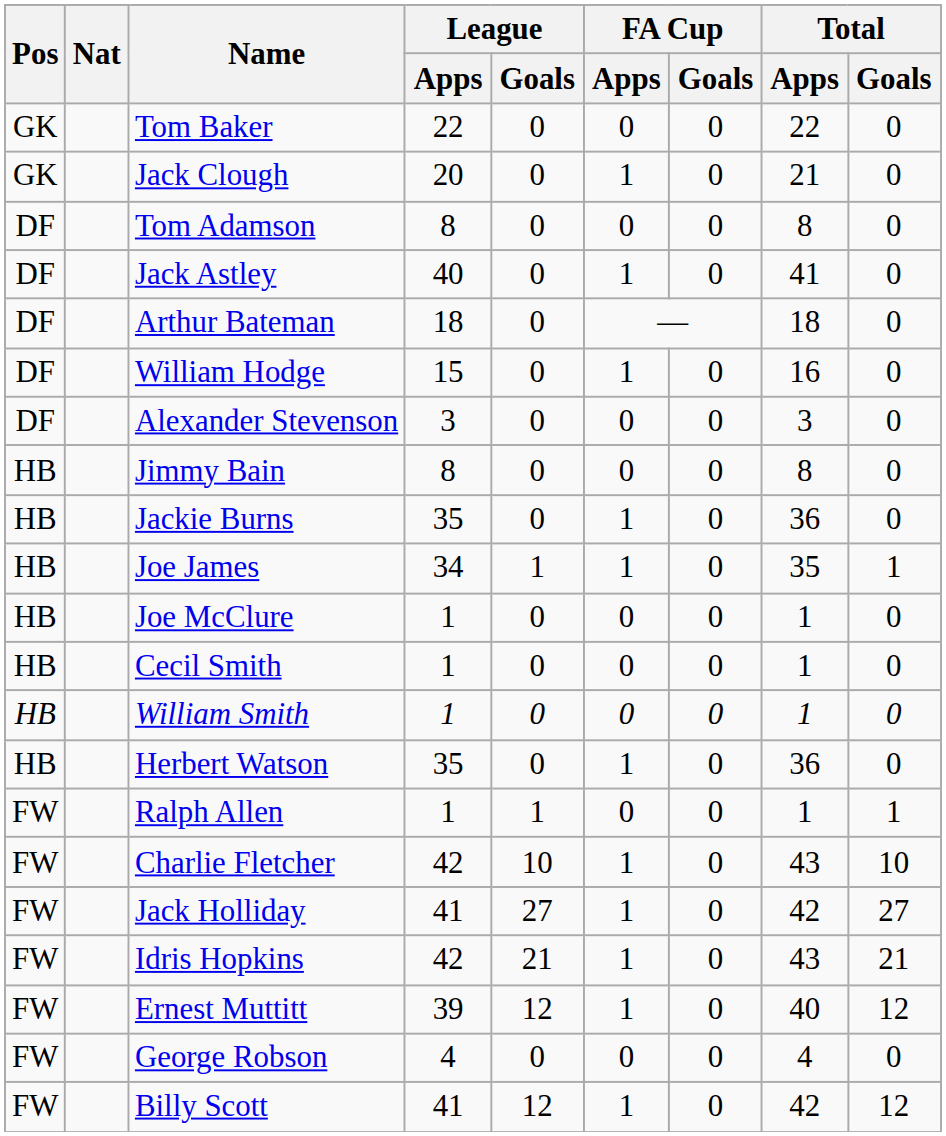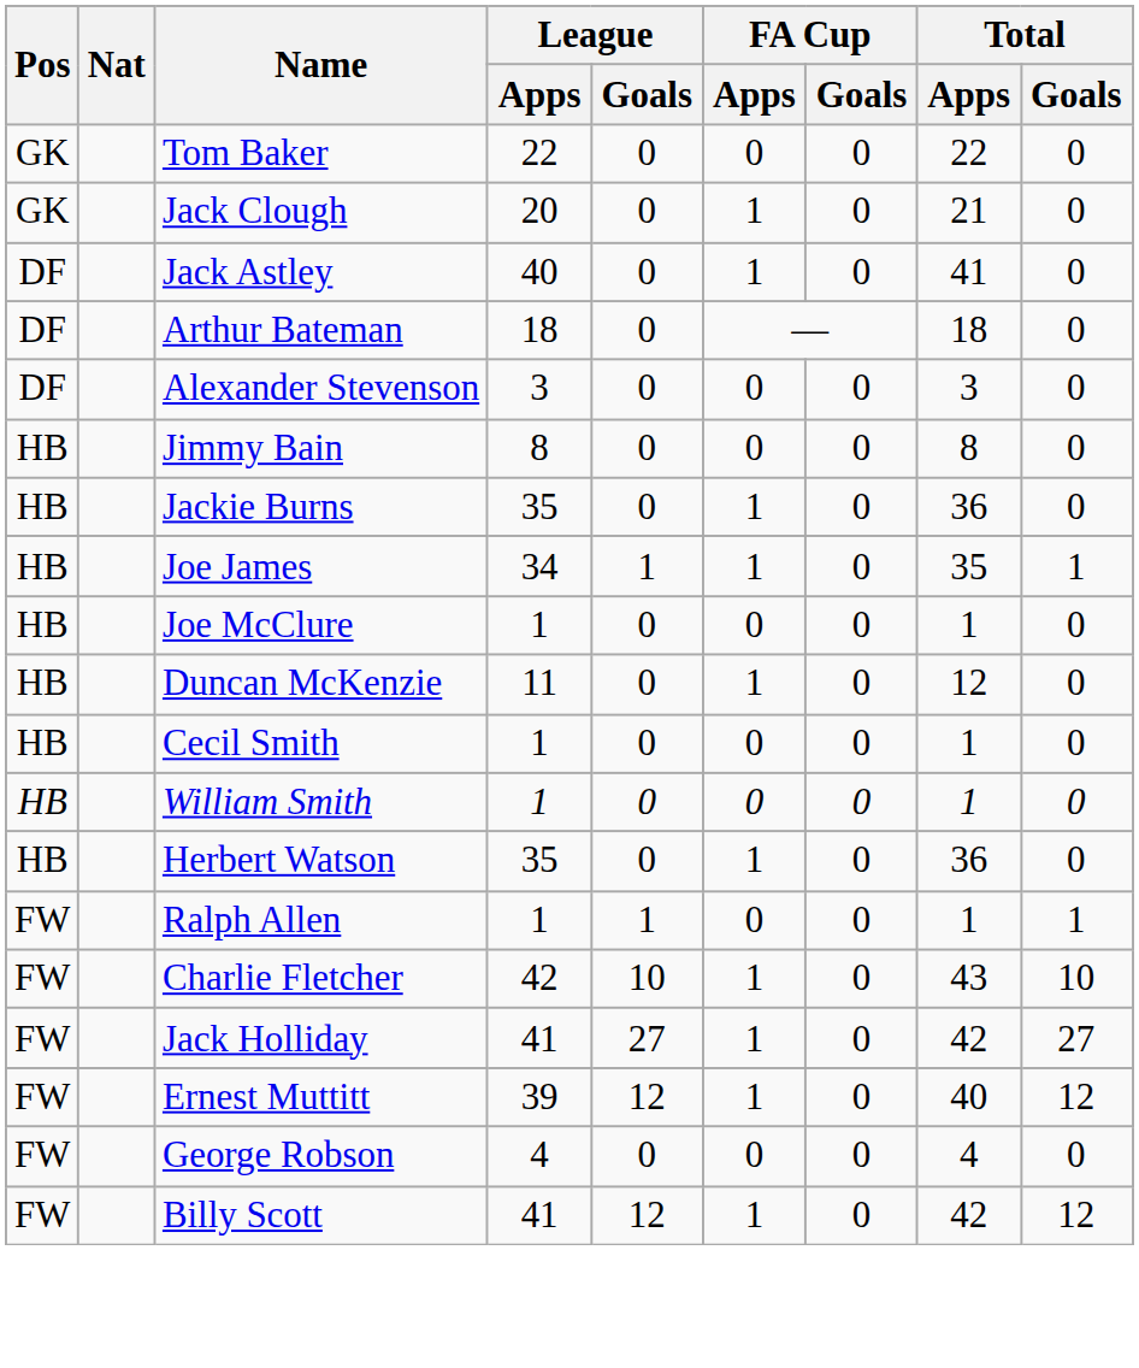- row: DF | Tom Adamson | 8 | 0 | 0 | 0 | 8 | 0
- row: DF | William Hodge | 15 | 0 | 1 | 0 | 16 | 0
+ row: HB | Duncan McKenzie | 11 | 0 | 1 | 0 | 12 | 0
- row: FW | Idris Hopkins | 42 | 21 | 1 | 0 | 43 | 21
